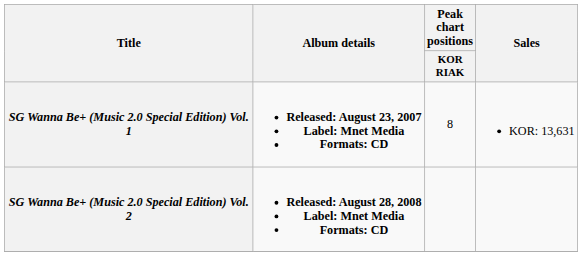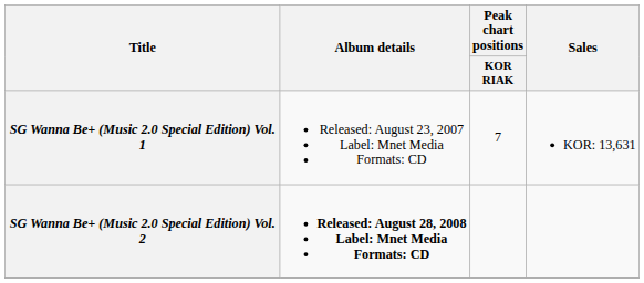SG Wanna Be+ (Music 2.0 Special Edition) Vol. 1 | Album details: bold -> normal
SG Wanna Be+ (Music 2.0 Special Edition) Vol. 1 | Peak chart positions / KOR RIAK: 8 -> 7
